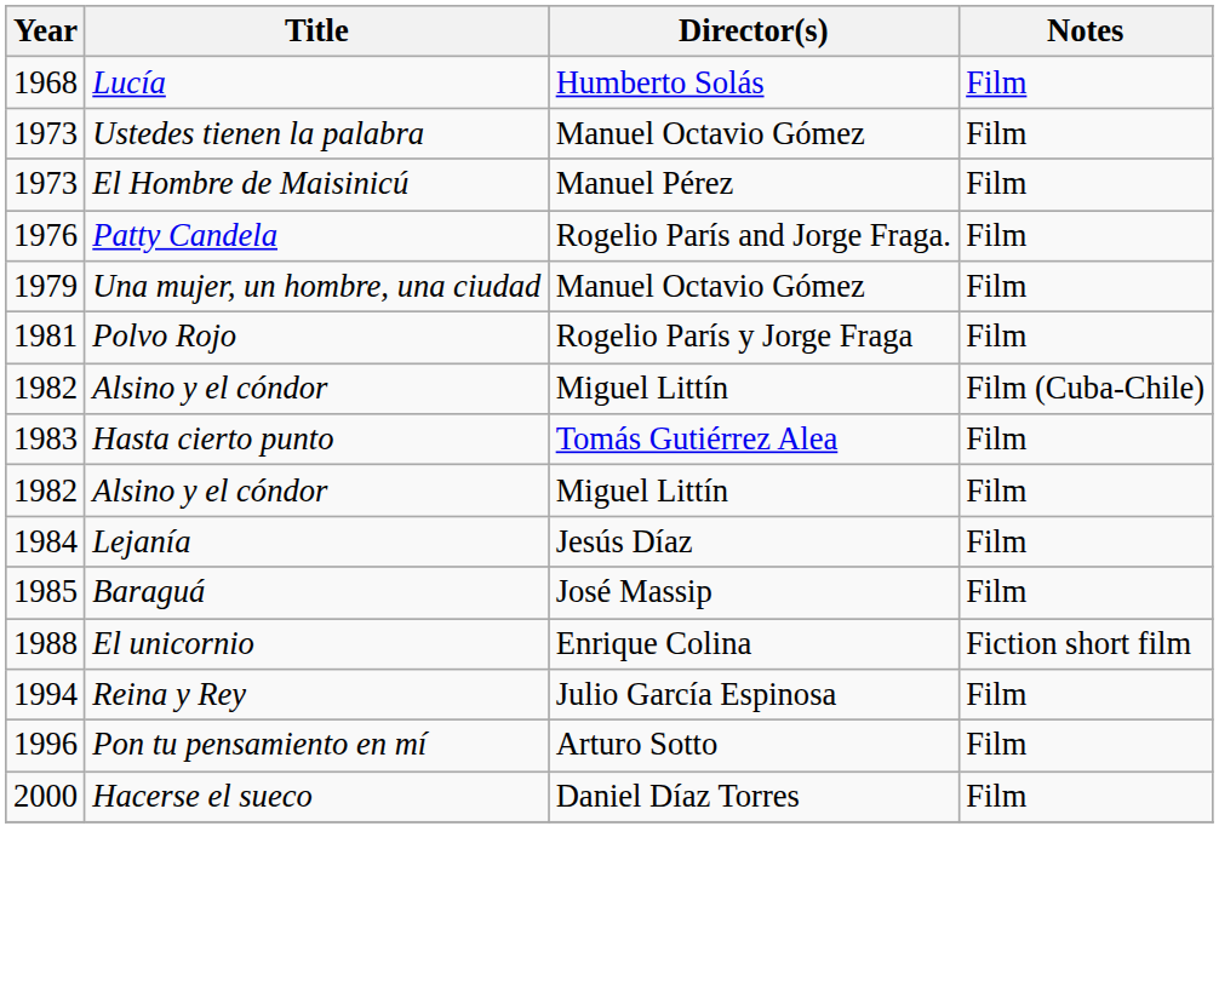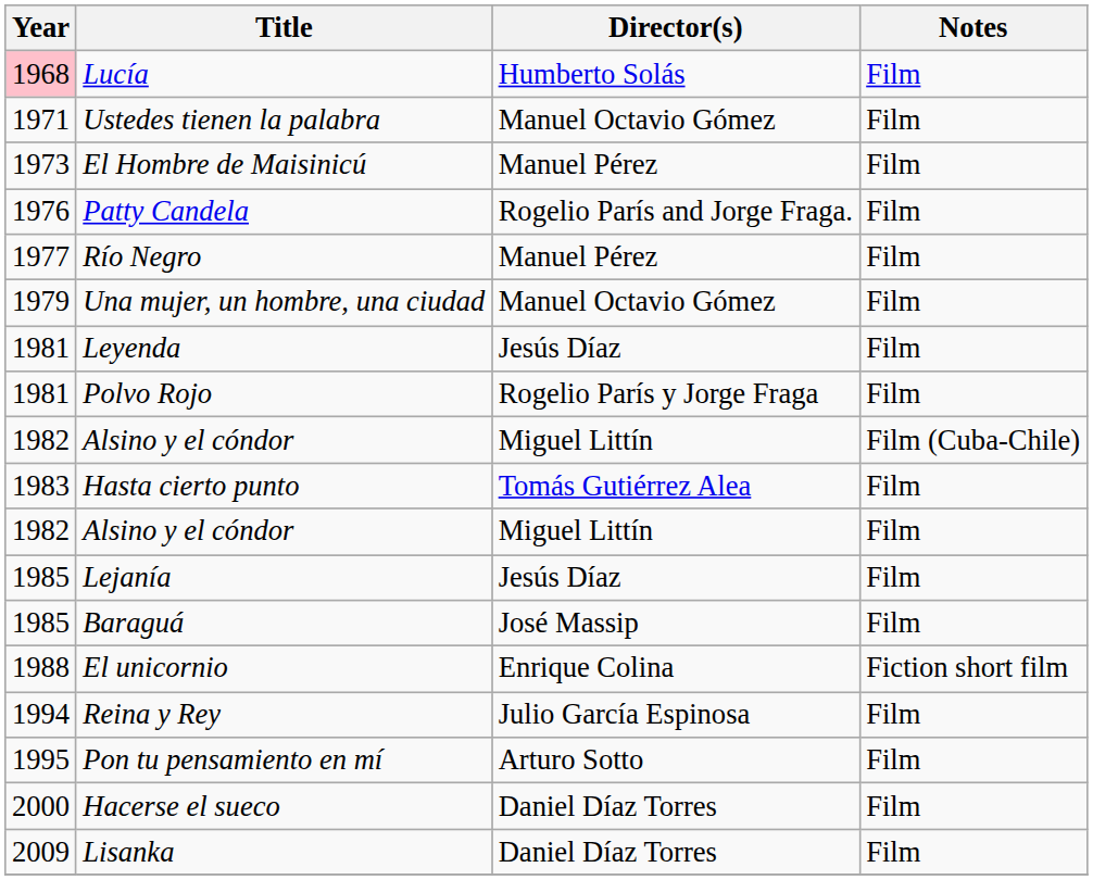Lucía | Year: no background -> pink background
Ustedes tienen la palabra | Year: 1973 -> 1971
+ row: 1977 | Río Negro | Manuel Pérez | Film
+ row: 1981 | Leyenda | Jesús Díaz | Film
Lejanía | Year: 1984 -> 1985
Pon tu pensamiento en mí | Year: 1996 -> 1995
+ row: 2009 | Lisanka | Daniel Díaz Torres | Film
